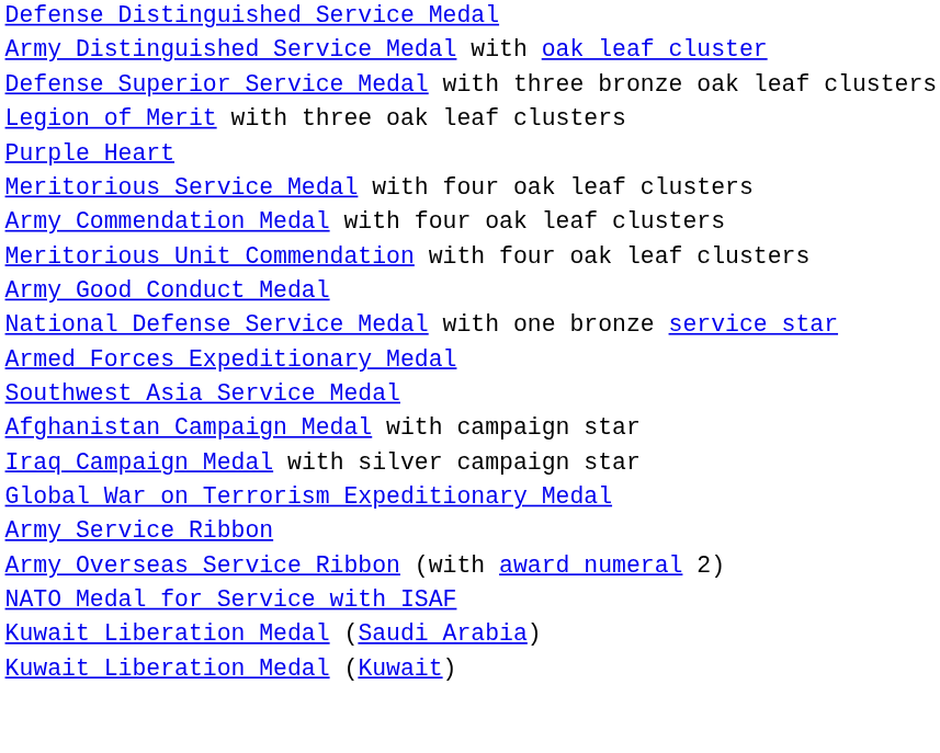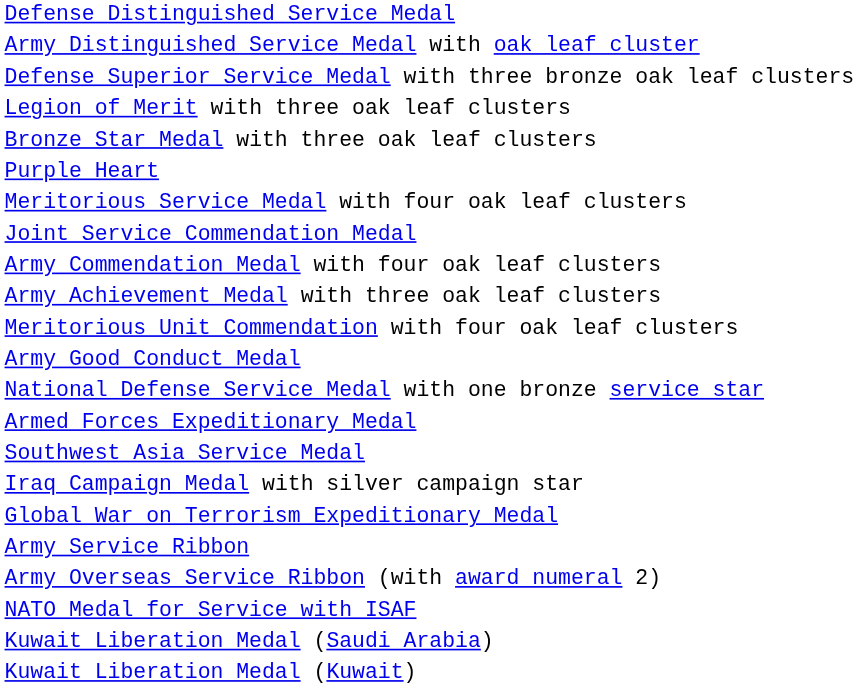+ row: Bronze Star Medal with three oak leaf clusters
+ row: Joint Service Commendation Medal
+ row: Army Achievement Medal with three oak leaf clusters
- row: Afghanistan Campaign Medal with campaign star
